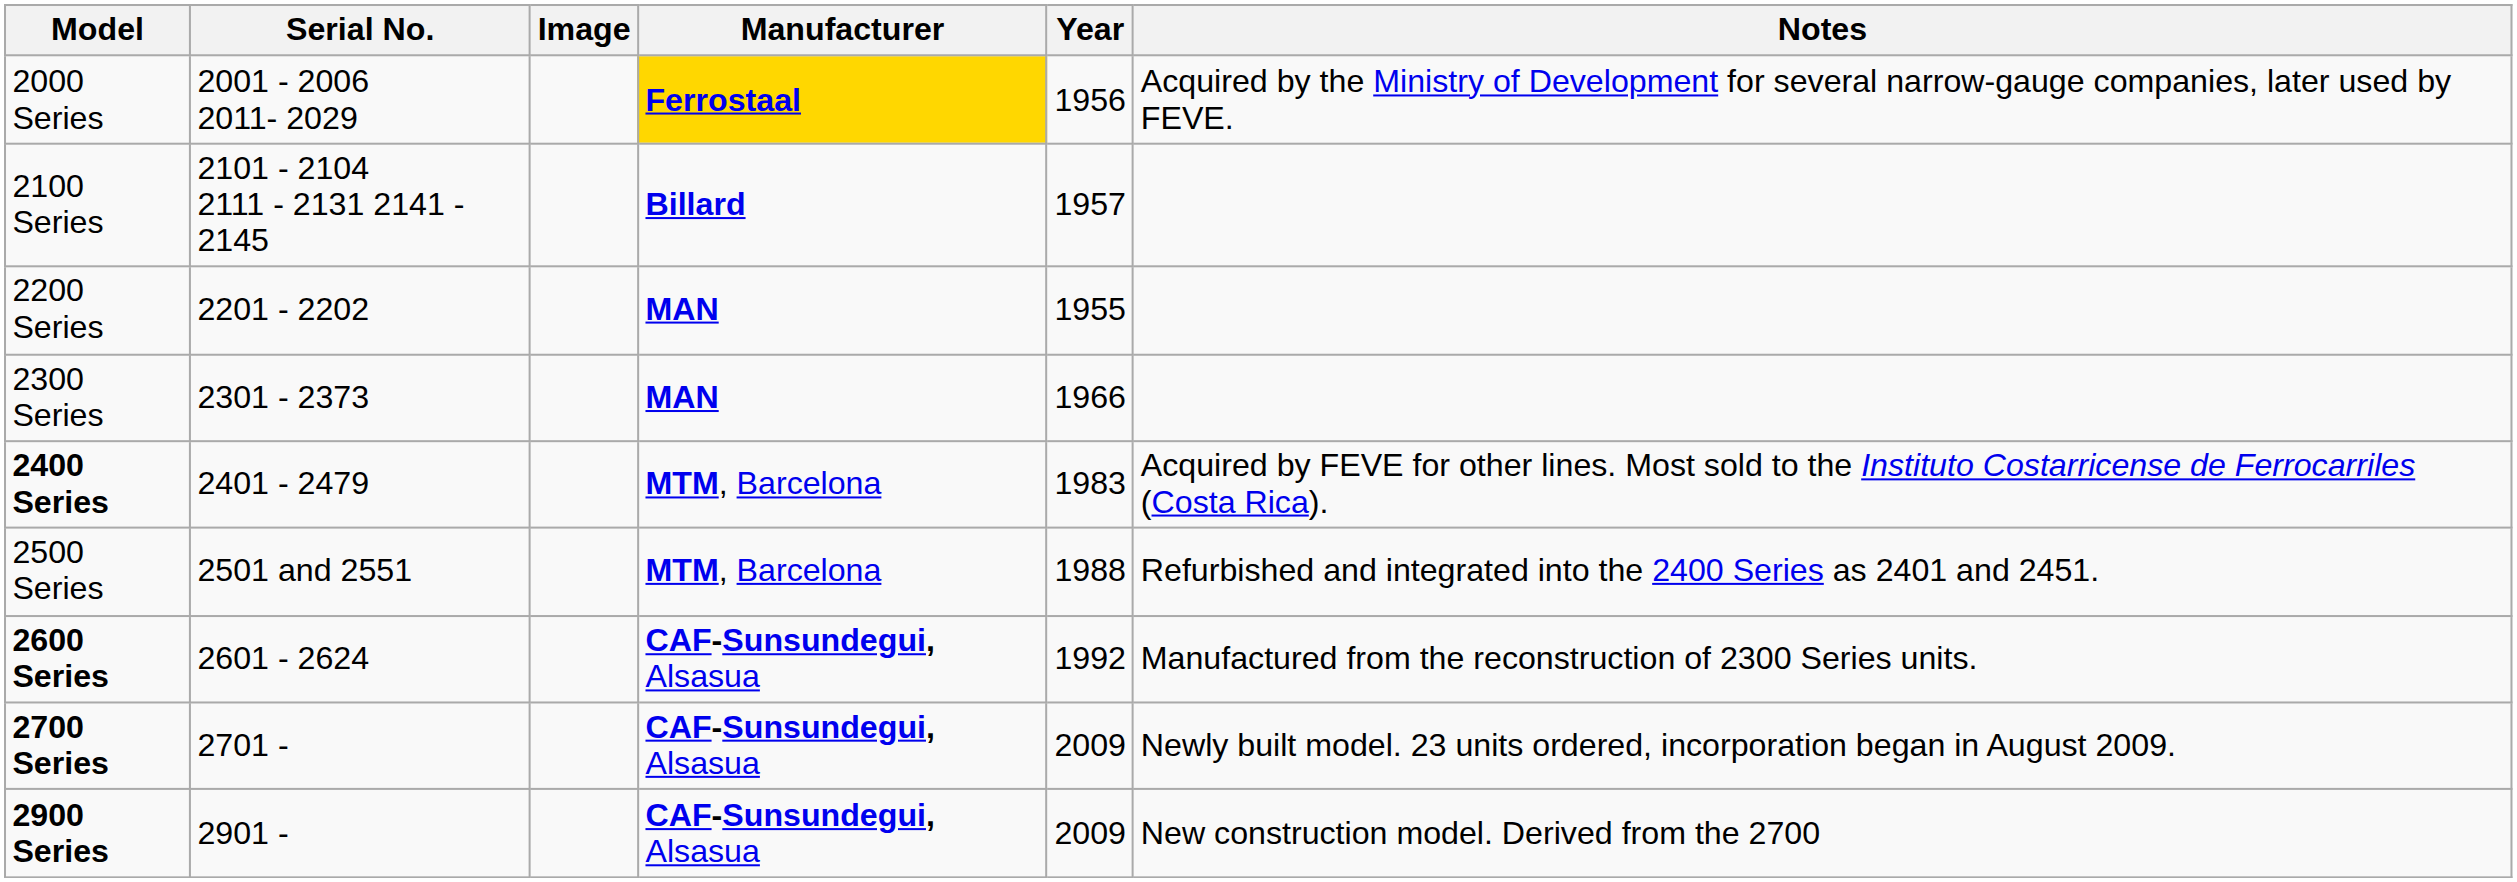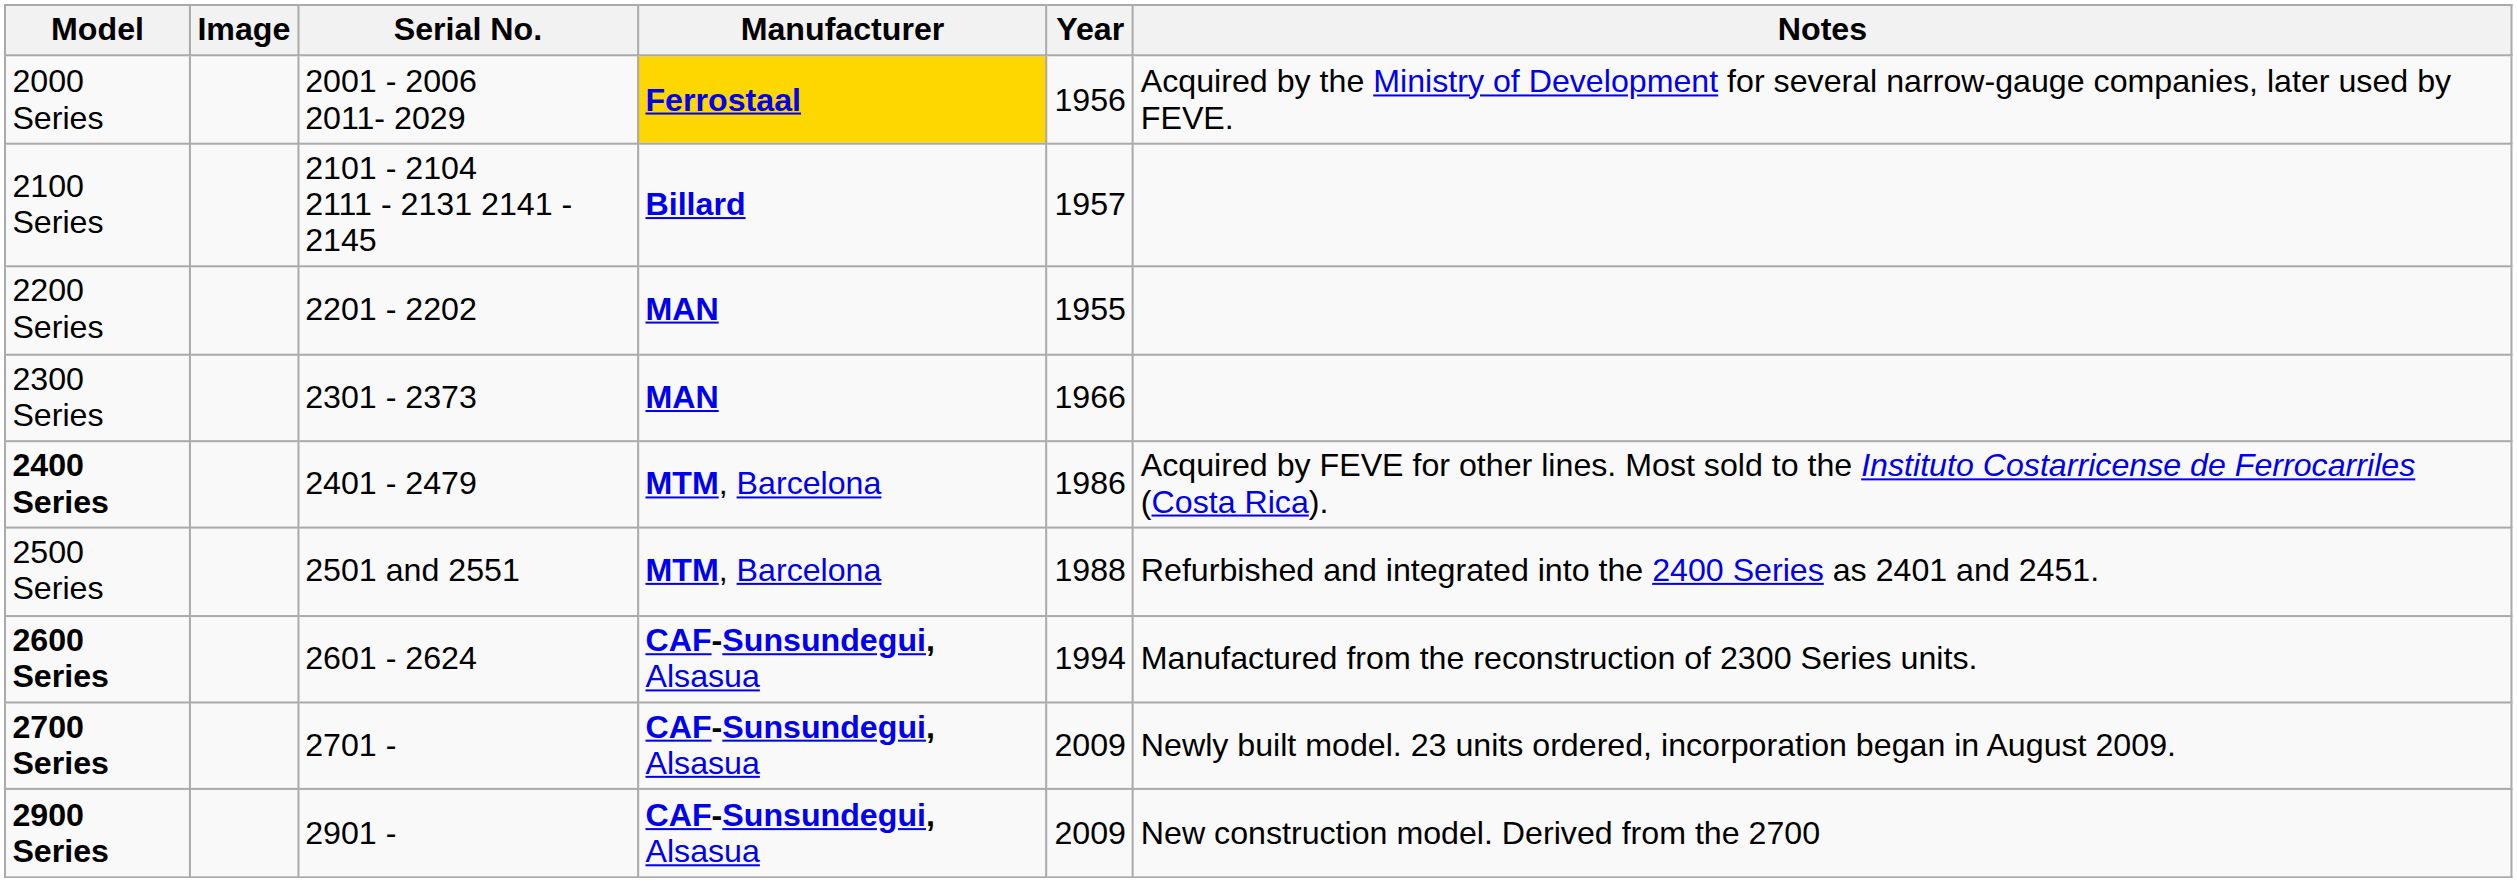columns swapped: Image <-> Serial No.
2400 Series | Year: 1983 -> 1986
2600 Series | Year: 1992 -> 1994
